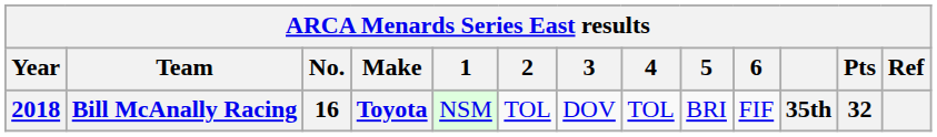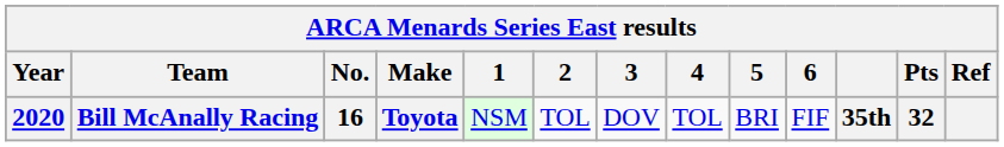Bill McAnally Racing | Year: 2018 -> 2020
